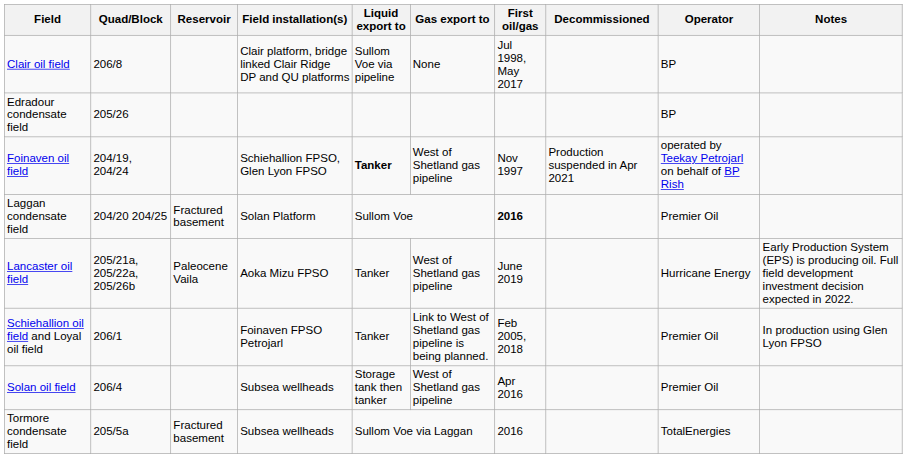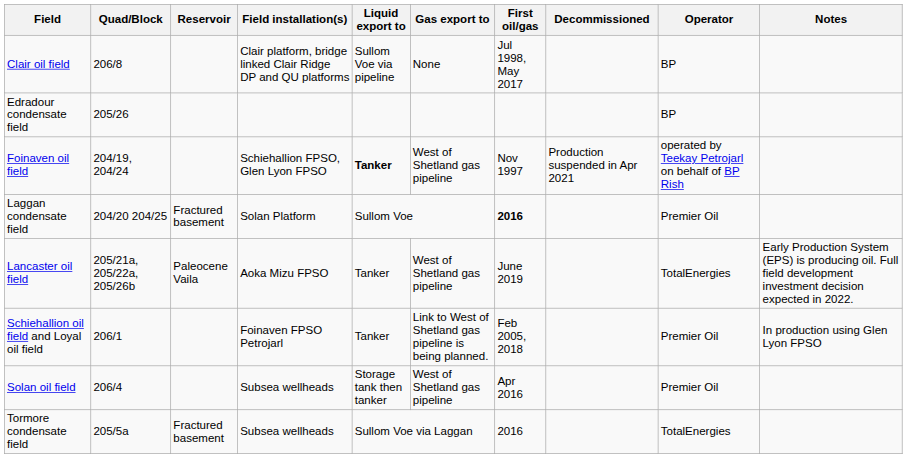Lancaster oil field | Operator: Hurricane Energy -> TotalEnergies
